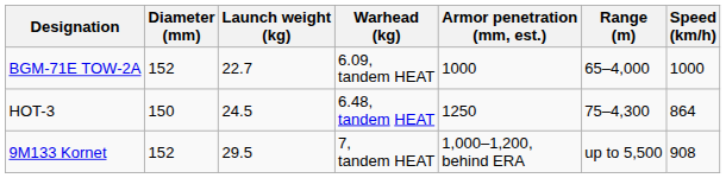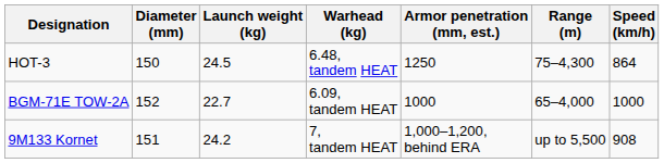rows swapped: HOT-3 <-> BGM-71E TOW-2A
9M133 Kornet | Diameter (mm): 152 -> 151
9M133 Kornet | Launch weight (kg): 29.5 -> 24.2
